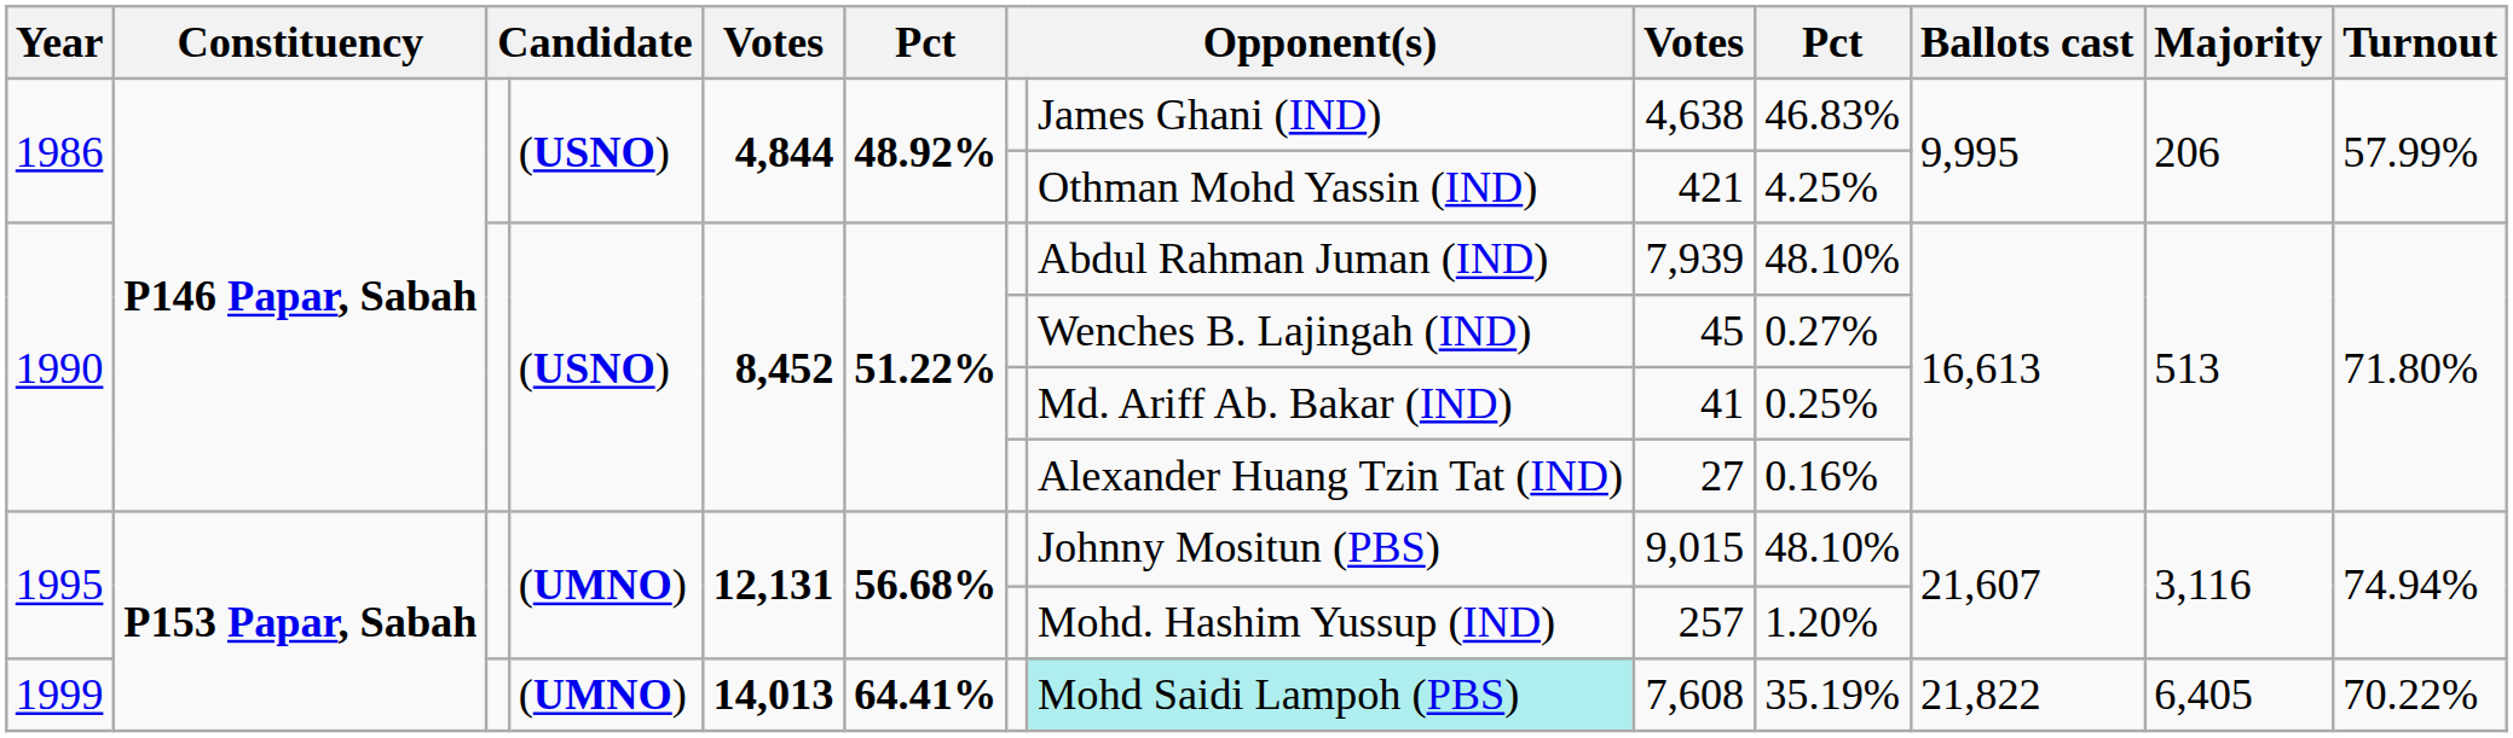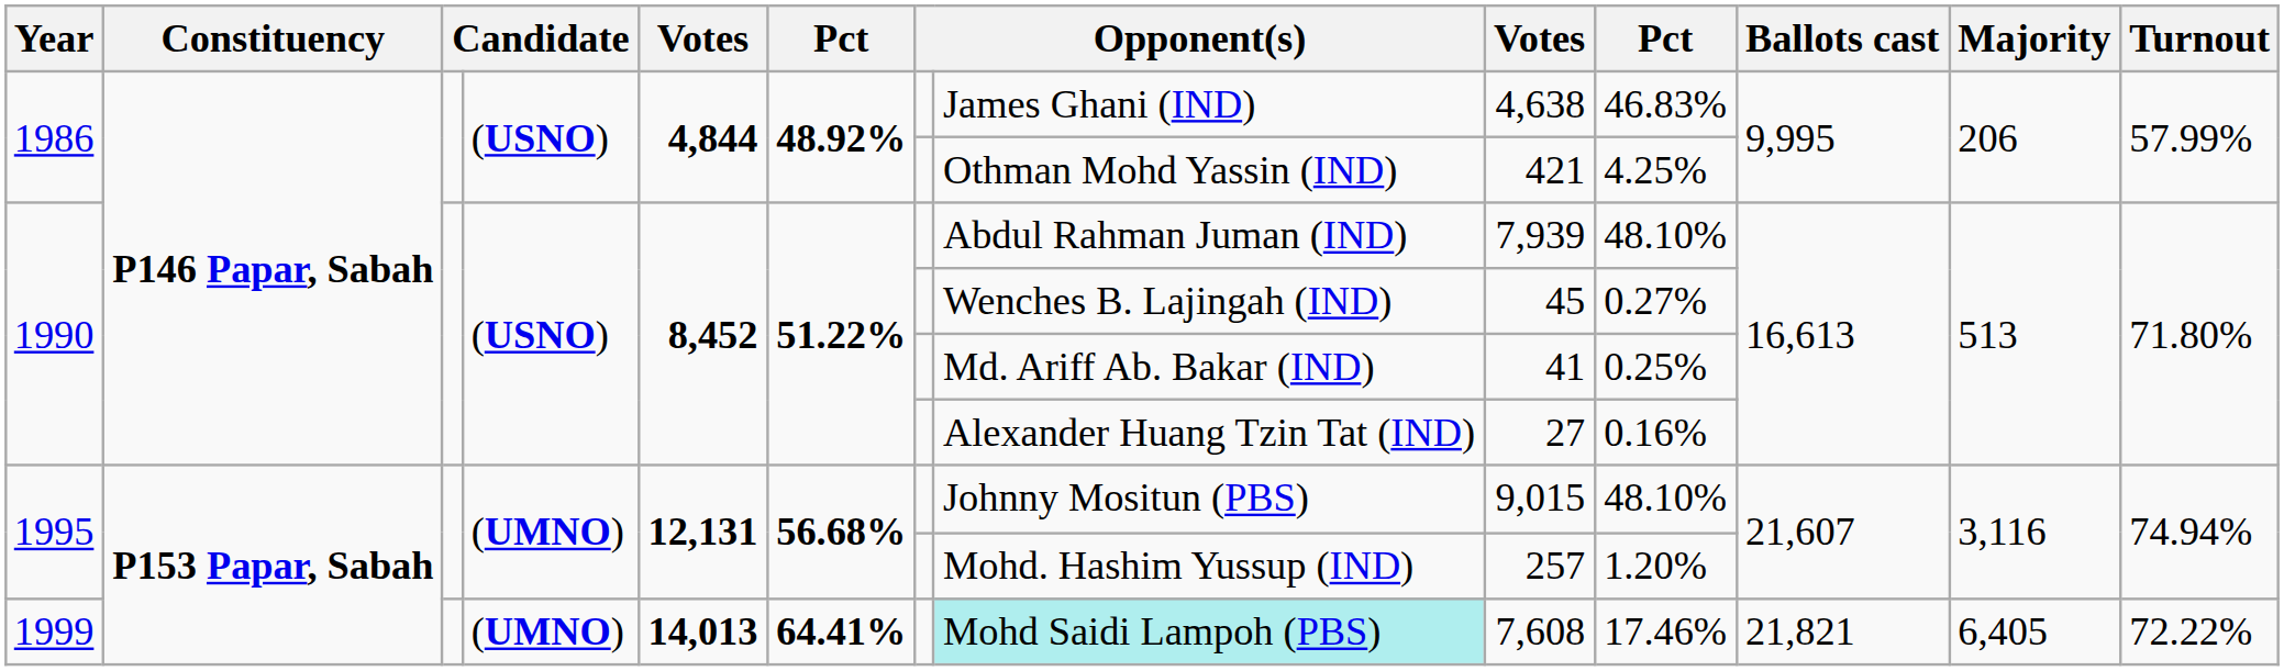1999 | column 10: 35.19% -> 17.46%
1999 | Ballots cast: 21,822 -> 21,821
1999 | Turnout: 70.22% -> 72.22%
